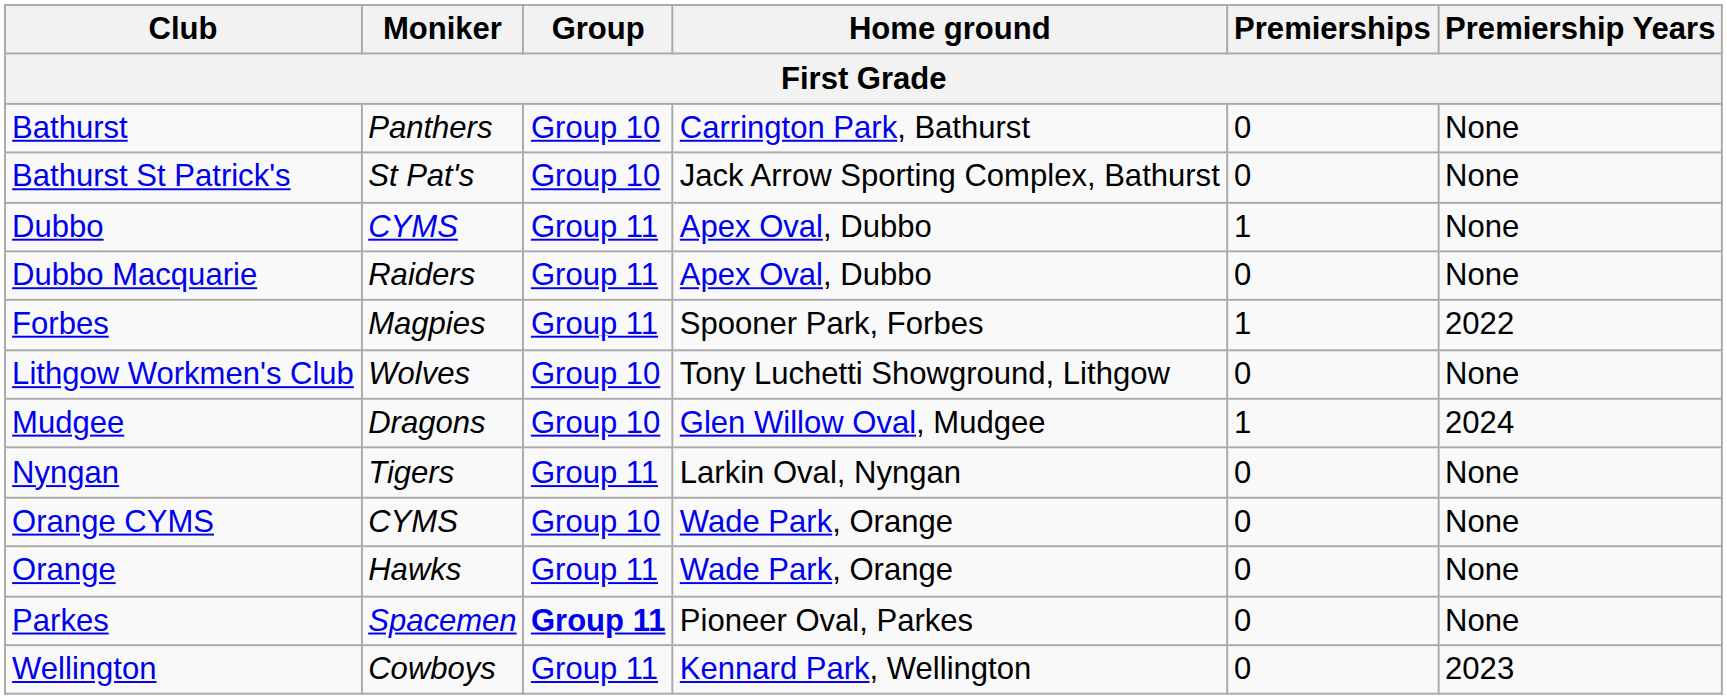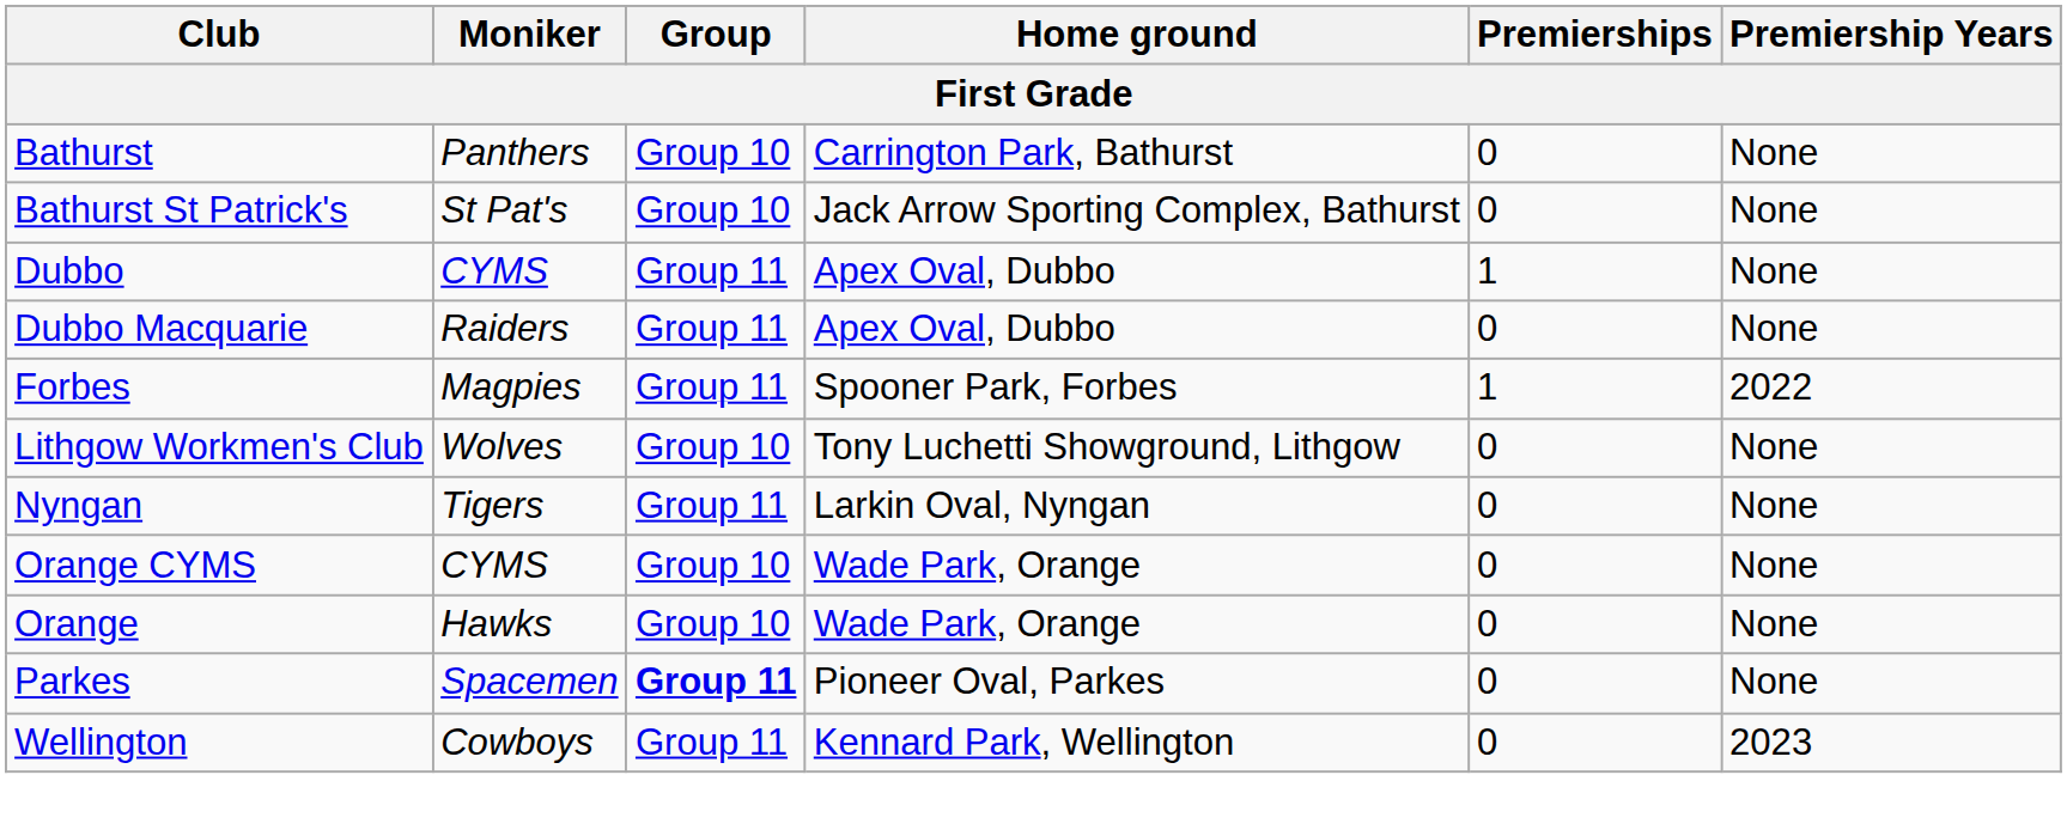- row: Mudgee | Dragons | Group 10 | Glen Willow Oval, Mudgee | 1 | 2024
Orange | Group: Group 11 -> Group 10
